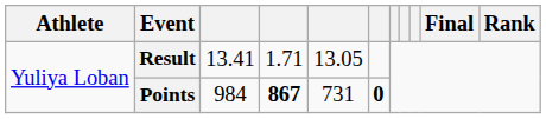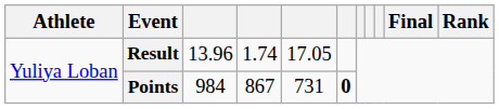Result | column 3: 13.41 -> 13.96
Result | column 4: 1.71 -> 1.74
Result | column 5: 13.05 -> 17.05
Points | column 4: bold -> normal
